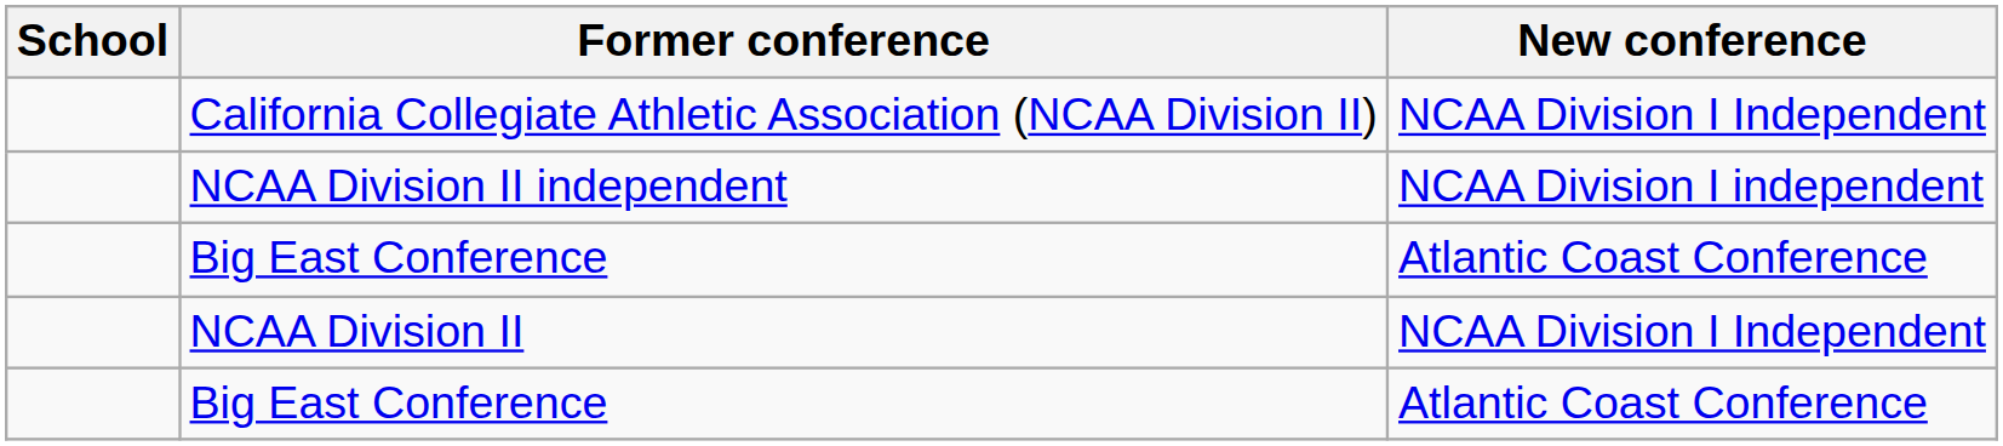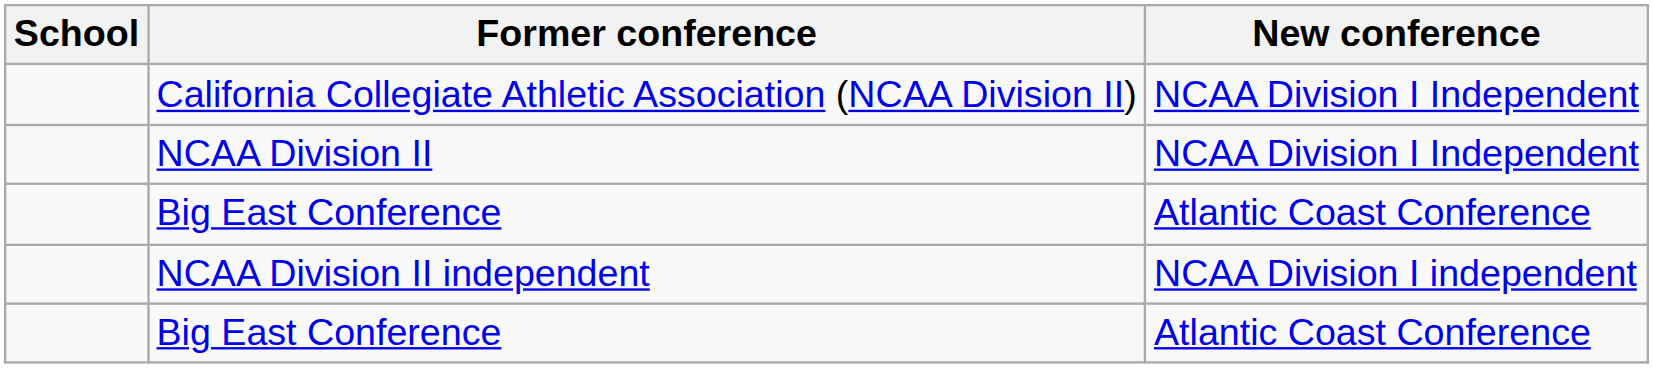rows swapped: NCAA Division II independent <-> NCAA Division II
